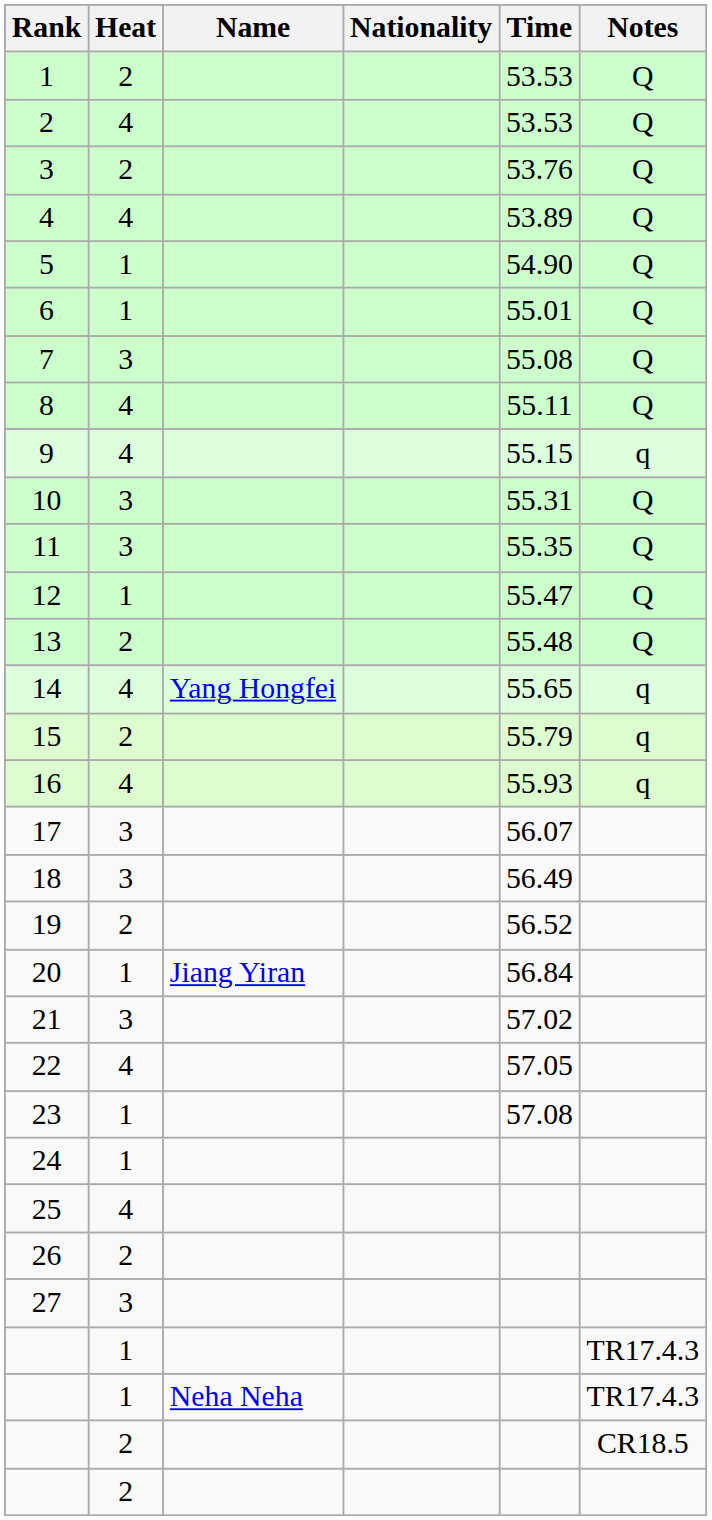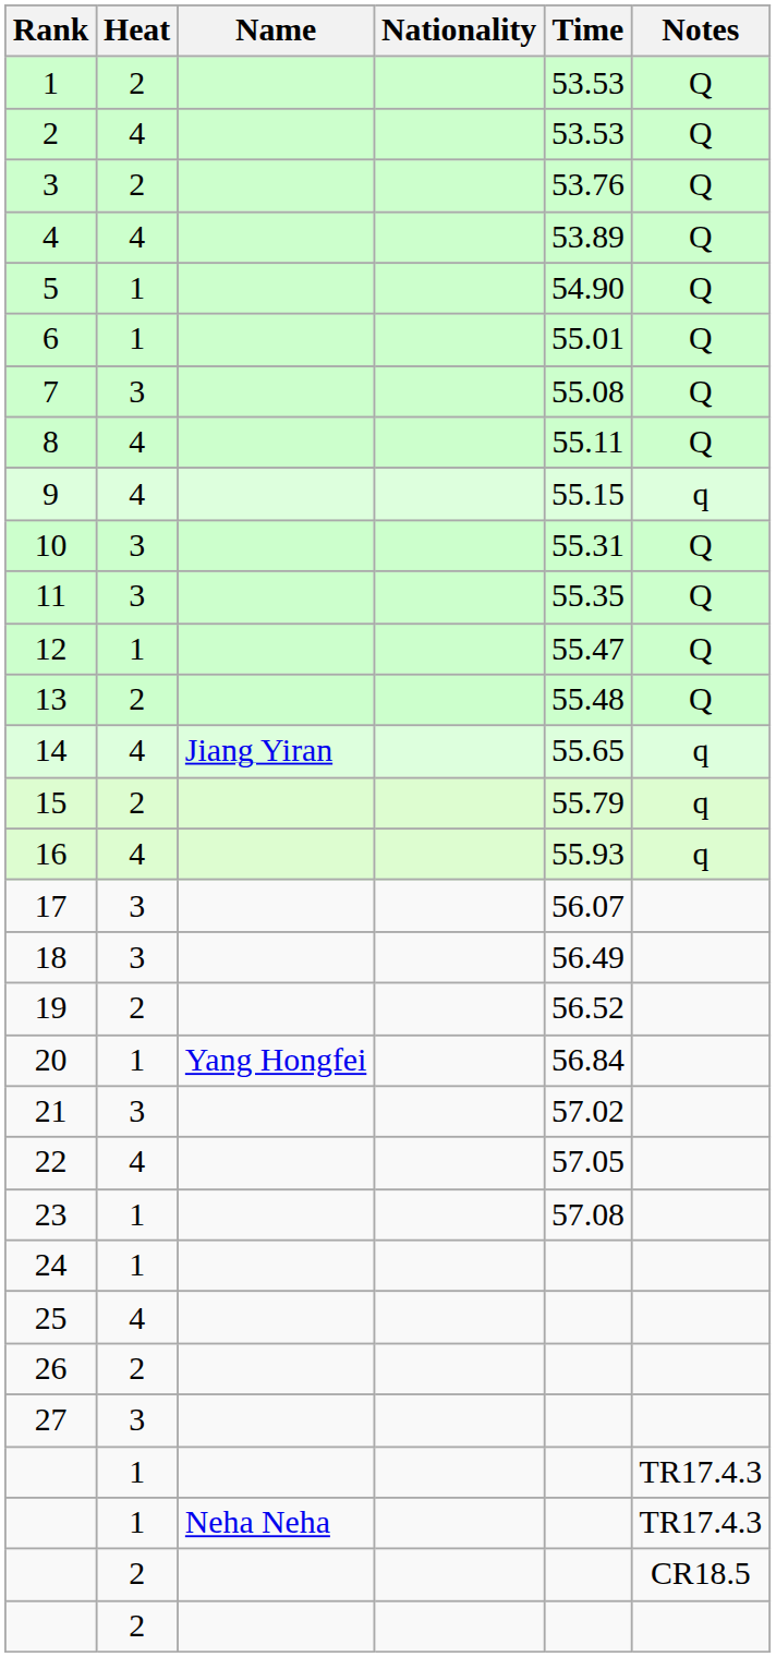14 | Name: Yang Hongfei -> Jiang Yiran
20 | Name: Jiang Yiran -> Yang Hongfei
